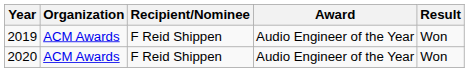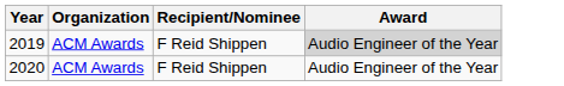- column: Result | Won | Won
2019 | Award: no background -> lightgrey background
